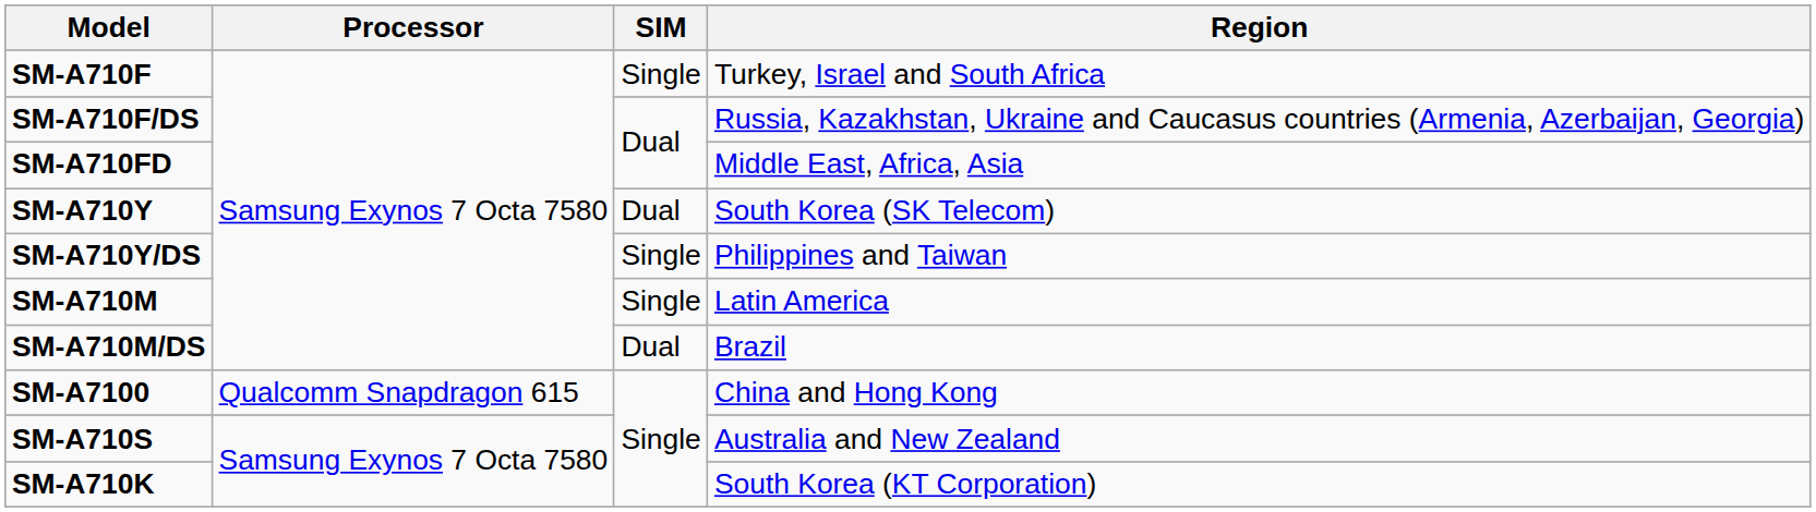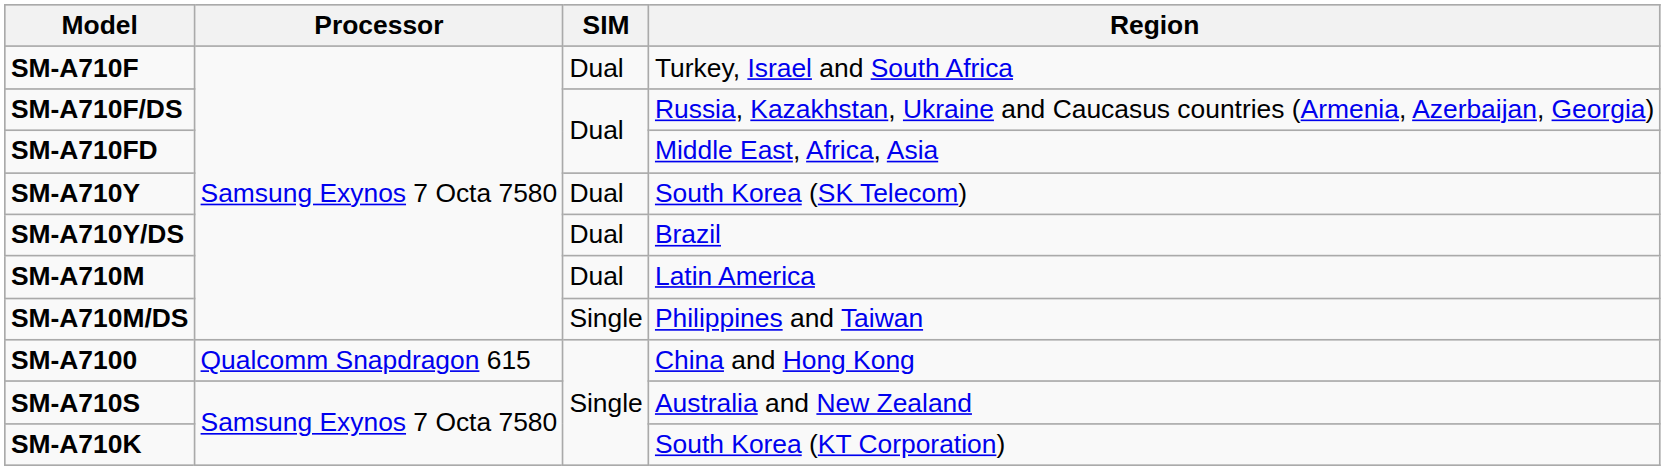SM-A710F | SIM: Single -> Dual
SM-A710Y/DS | SIM: Single -> Dual
SM-A710Y/DS | Region: Philippines and Taiwan -> Brazil
SM-A710M | SIM: Single -> Dual
SM-A710M/DS | SIM: Dual -> Single
SM-A710M/DS | Region: Brazil -> Philippines and Taiwan
